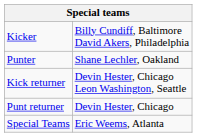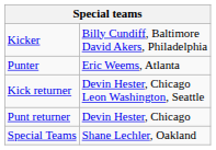Punter | column 2: Shane Lechler, Oakland -> Eric Weems, Atlanta
Special Teams | column 2: Eric Weems, Atlanta -> Shane Lechler, Oakland
